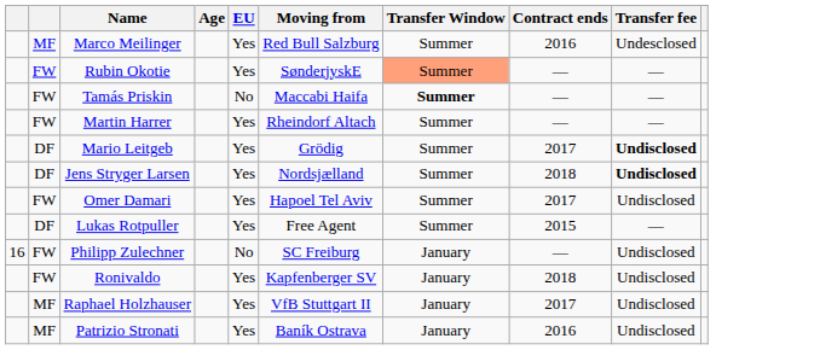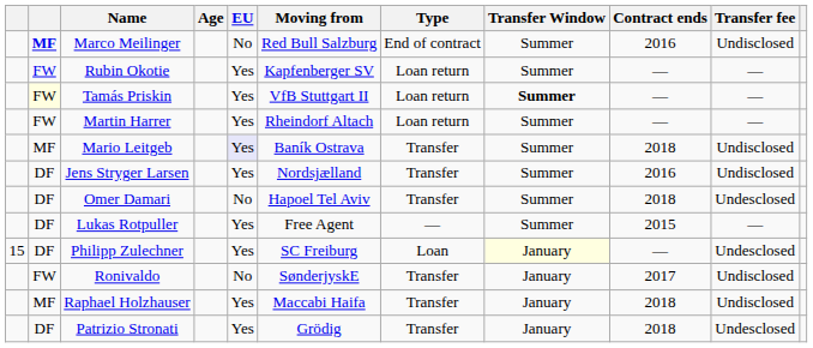+ column: Type | End of contract | Loan return | Loan return | Loan return | Transfer | Transfer | Transfer | — | Loan | Transfer | Transfer | Transfer
Marco Meilinger | column 2: normal -> bold
Marco Meilinger | EU: Yes -> No
Marco Meilinger | Transfer fee: Undesclosed -> Undisclosed
Rubin Okotie | Moving from: SønderjyskE -> Kapfenberger SV
Rubin Okotie | Transfer Window: lightsalmon background -> no background
Tamás Priskin | column 2: no background -> lightyellow background
Tamás Priskin | EU: No -> Yes
Tamás Priskin | Moving from: Maccabi Haifa -> VfB Stuttgart II
Mario Leitgeb | column 2: DF -> MF
Mario Leitgeb | EU: no background -> lavender background
Mario Leitgeb | Moving from: Grödig -> Baník Ostrava
Mario Leitgeb | Contract ends: 2017 -> 2018
Mario Leitgeb | Transfer fee: bold -> normal
Jens Stryger Larsen | Contract ends: 2018 -> 2016
Jens Stryger Larsen | Transfer fee: bold -> normal
Omer Damari | column 2: FW -> DF
Omer Damari | EU: Yes -> No
Omer Damari | Contract ends: 2017 -> 2018
Omer Damari | Transfer fee: Undisclosed -> Undesclosed
Philipp Zulechner | column 1: 16 -> 15
Philipp Zulechner | column 2: FW -> DF
Philipp Zulechner | EU: No -> Yes
Philipp Zulechner | Transfer Window: no background -> lightyellow background
Philipp Zulechner | Transfer fee: Undisclosed -> Undesclosed
Ronivaldo | EU: Yes -> No
Ronivaldo | Moving from: Kapfenberger SV -> SønderjyskE
Ronivaldo | Contract ends: 2018 -> 2017
Raphael Holzhauser | Moving from: VfB Stuttgart II -> Maccabi Haifa
Raphael Holzhauser | Contract ends: 2017 -> 2018
Patrizio Stronati | column 2: MF -> DF
Patrizio Stronati | Moving from: Baník Ostrava -> Grödig
Patrizio Stronati | Contract ends: 2016 -> 2018
Patrizio Stronati | Transfer fee: Undisclosed -> Undesclosed
